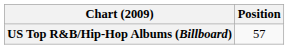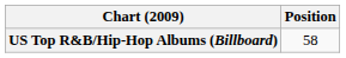US Top R&B/Hip-Hop Albums (Billboard) | Position: 57 -> 58
